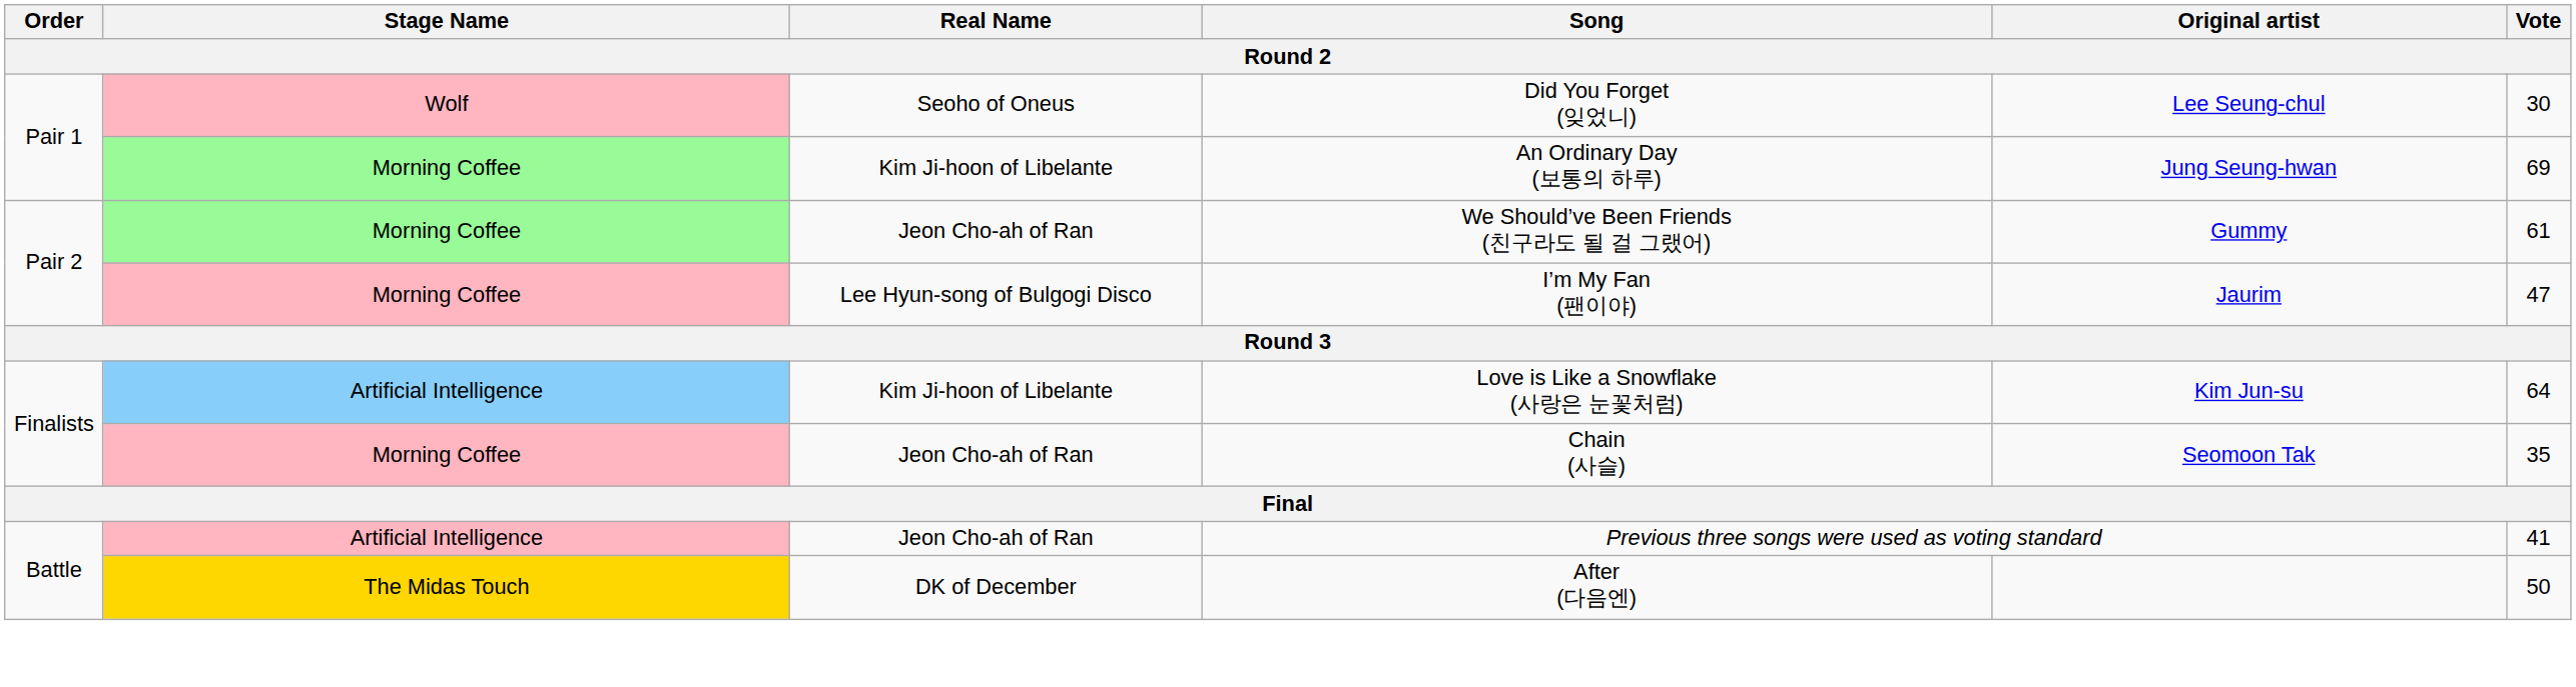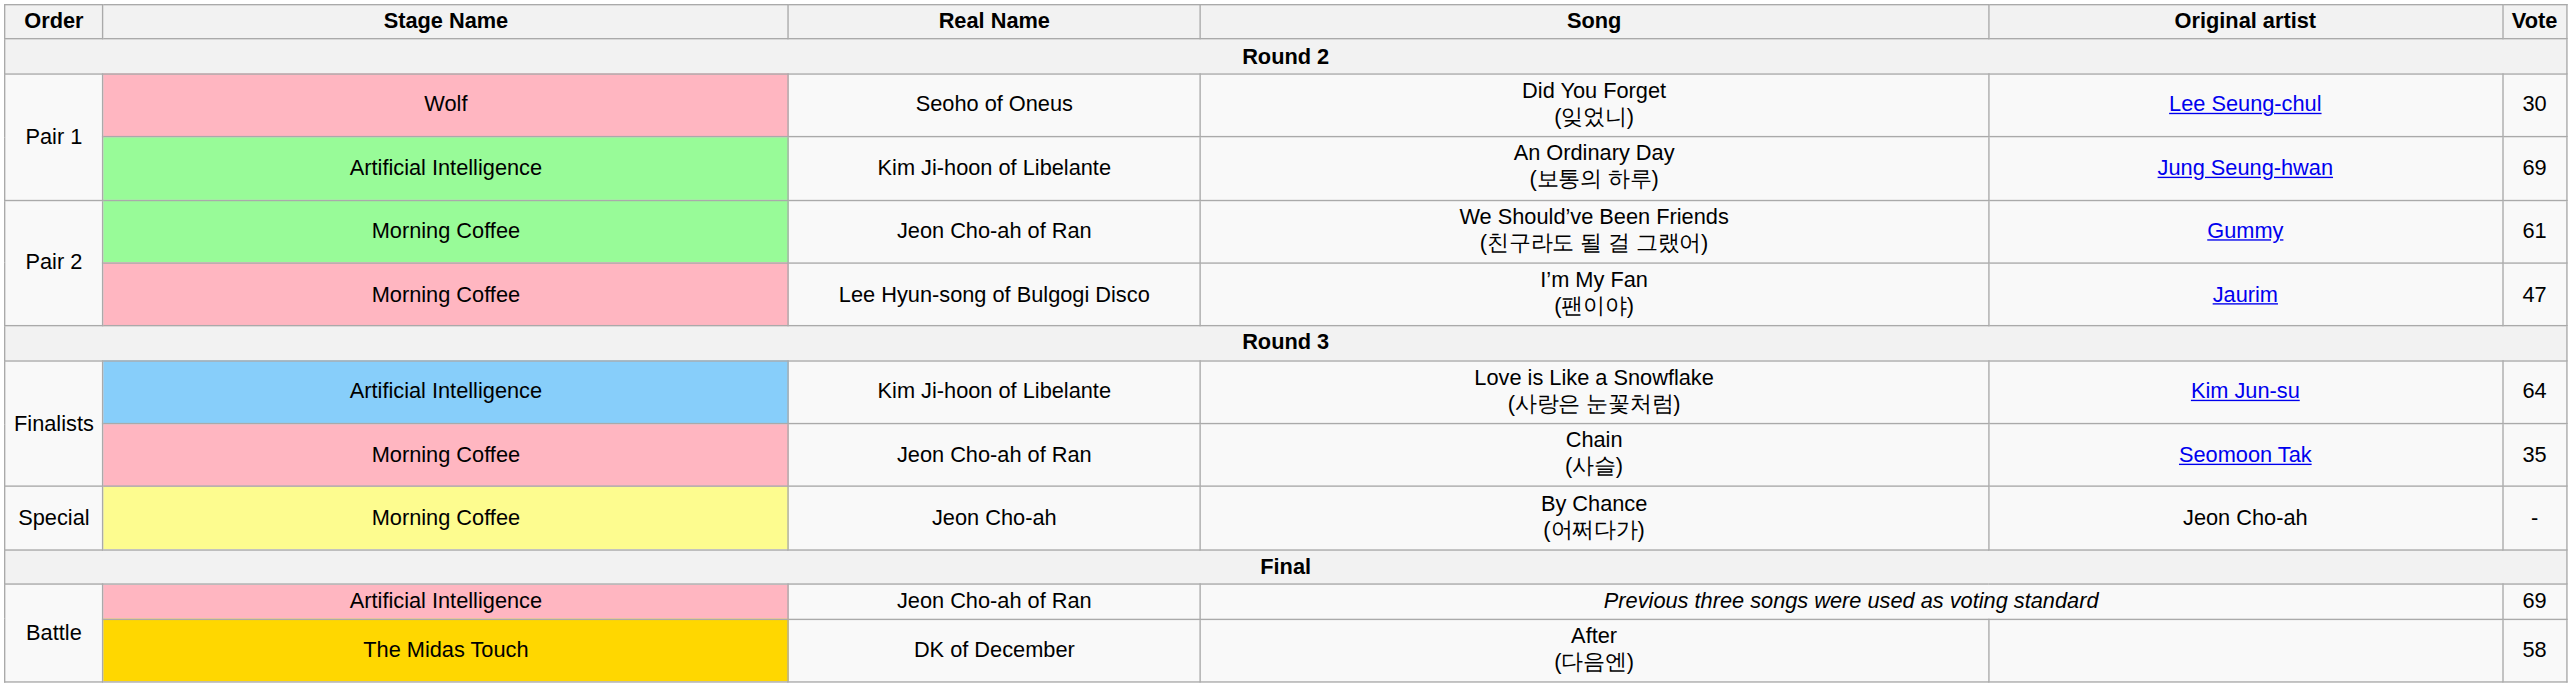An Ordinary Day (보통의 하루) | Stage Name: Morning Coffee -> Artificial Intelligence
+ row: Special | Morning Coffee | Jeon Cho-ah | By Chance (어쩌다가) | Jeon Cho-ah | -
Previous three songs were used as voting standard | Vote: 41 -> 69
After (다음엔) | Vote: 50 -> 58
